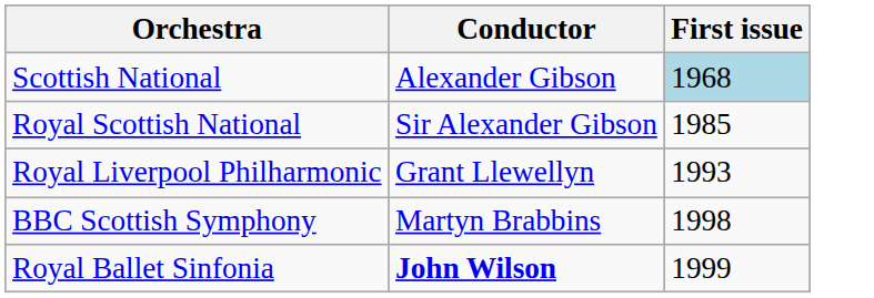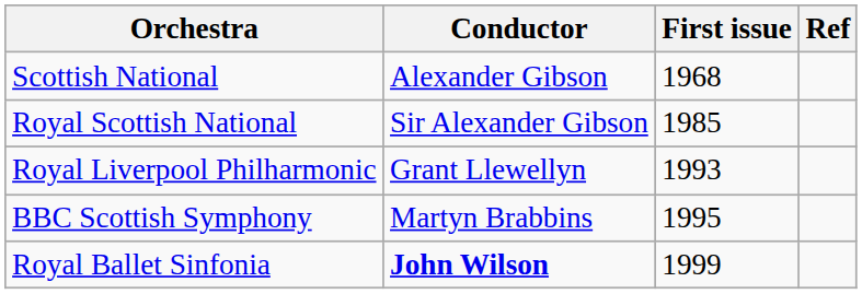+ column: Ref
Scottish National | First issue: lightblue background -> no background
BBC Scottish Symphony | First issue: 1998 -> 1995
